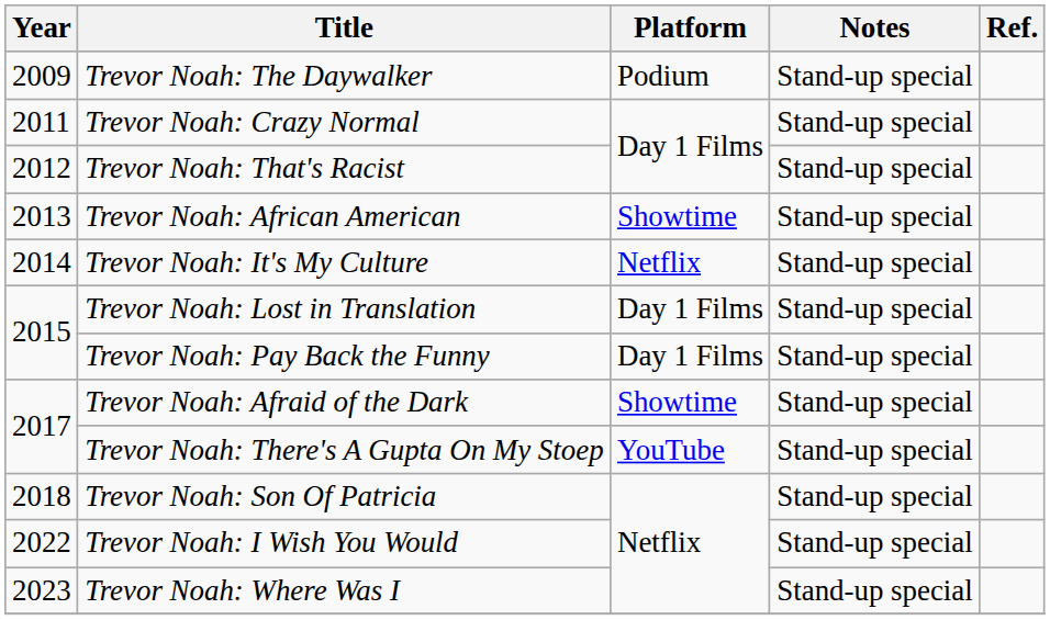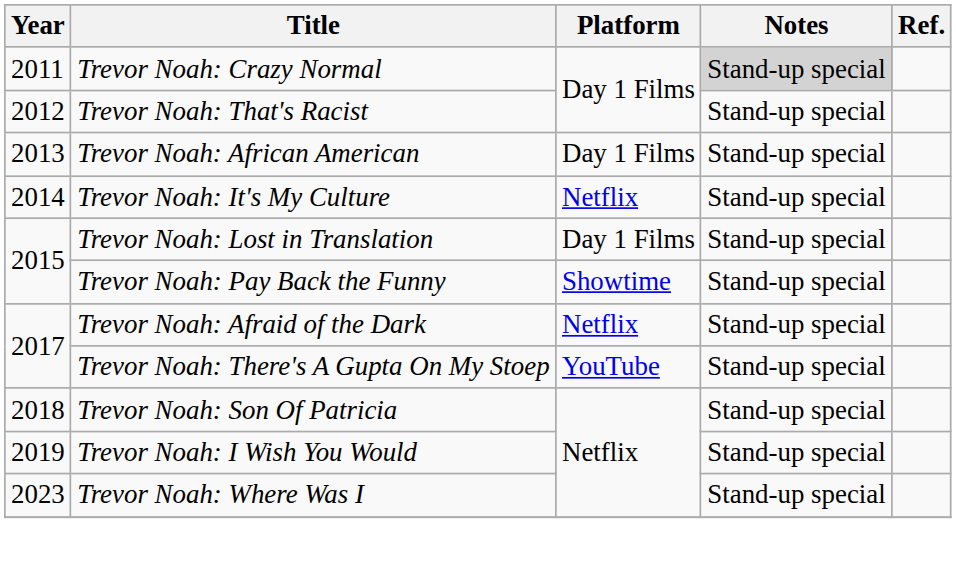- row: 2009 | Trevor Noah: The Daywalker | Podium | Stand-up special
Trevor Noah: Crazy Normal | Notes: no background -> lightgrey background
Trevor Noah: African American | Platform: Showtime -> Day 1 Films
Trevor Noah: Pay Back the Funny | Platform: Day 1 Films -> Showtime
Trevor Noah: Afraid of the Dark | Platform: Showtime -> Netflix
Trevor Noah: I Wish You Would | Year: 2022 -> 2019
